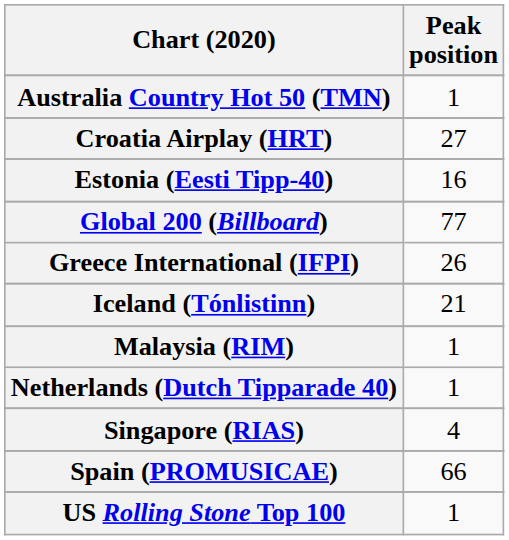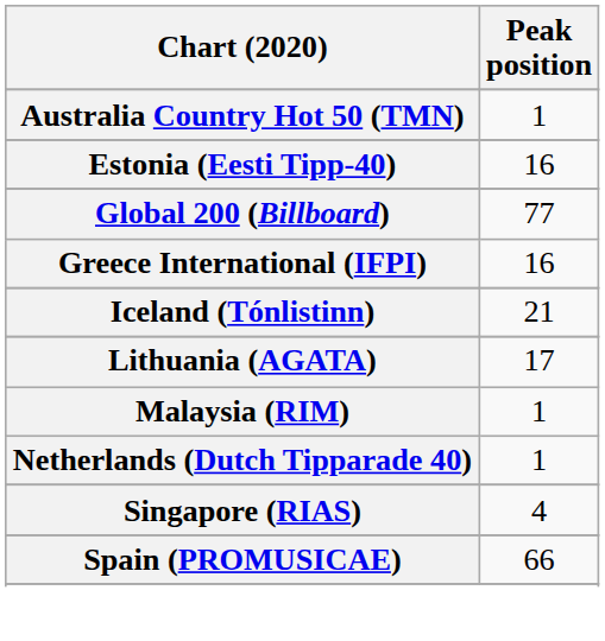- row: Croatia Airplay (HRT) | 27
Greece International (IFPI) | Peak position: 26 -> 16
+ row: Lithuania (AGATA) | 17
- row: US Rolling Stone Top 100 | 1
